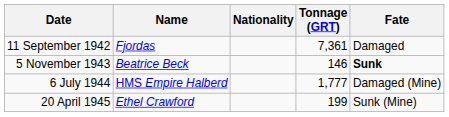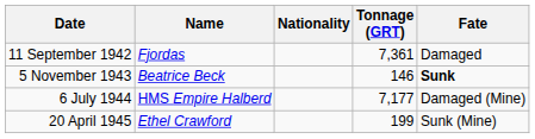6 July 1944 | Tonnage (GRT): 1,777 -> 7,177
